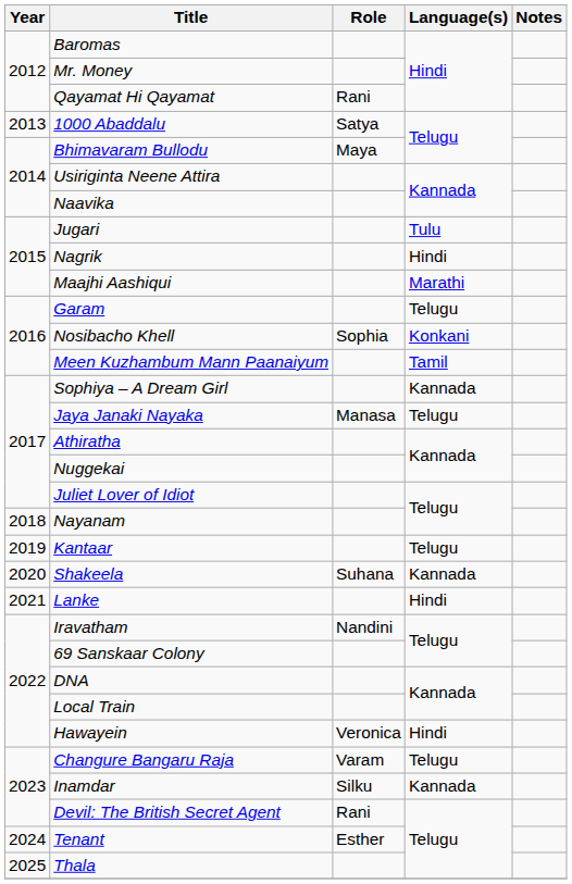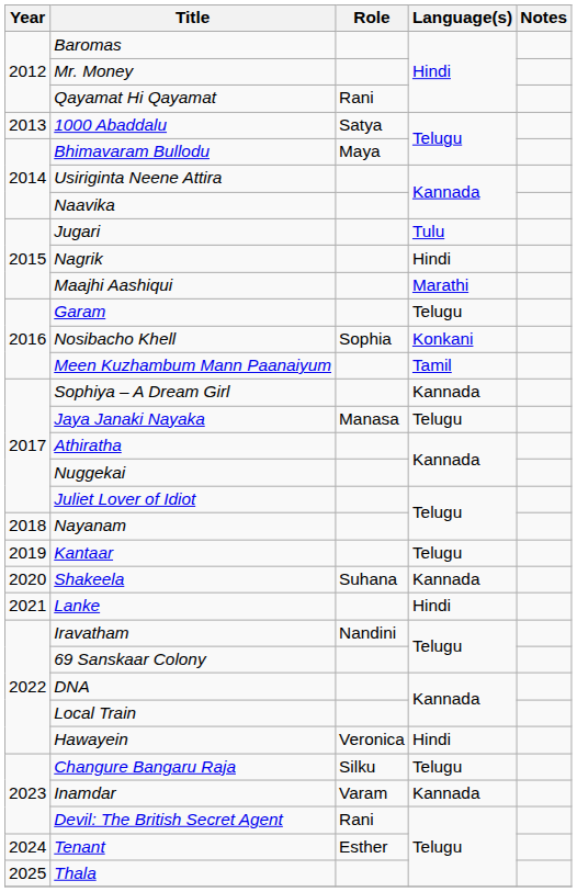Changure Bangaru Raja | Role: Varam -> Silku
Inamdar | Role: Silku -> Varam
